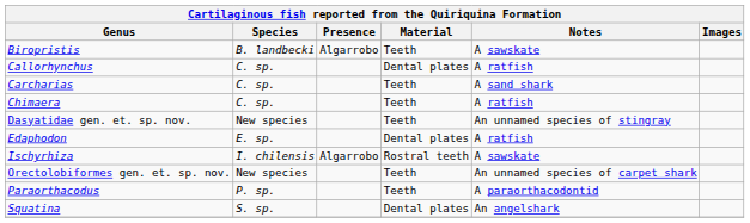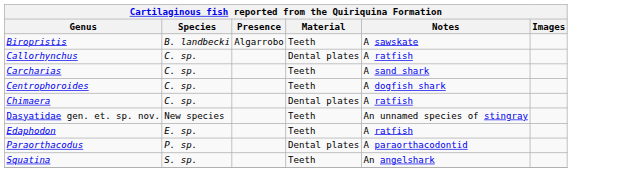+ row: Centrophoroides | C. sp. | Teeth | A dogfish shark
Chimaera | Material: Teeth -> Dental plates
Edaphodon | Material: Dental plates -> Teeth
- row: Ischyrhiza | I. chilensis | Algarrobo | Rostral teeth | A sawskate
- row: Orectolobiformes gen. et. sp. nov. | New species | Teeth | An unnamed species of carpet shark
Paraorthacodus | Material: Teeth -> Dental plates
Squatina | Material: Dental plates -> Teeth
